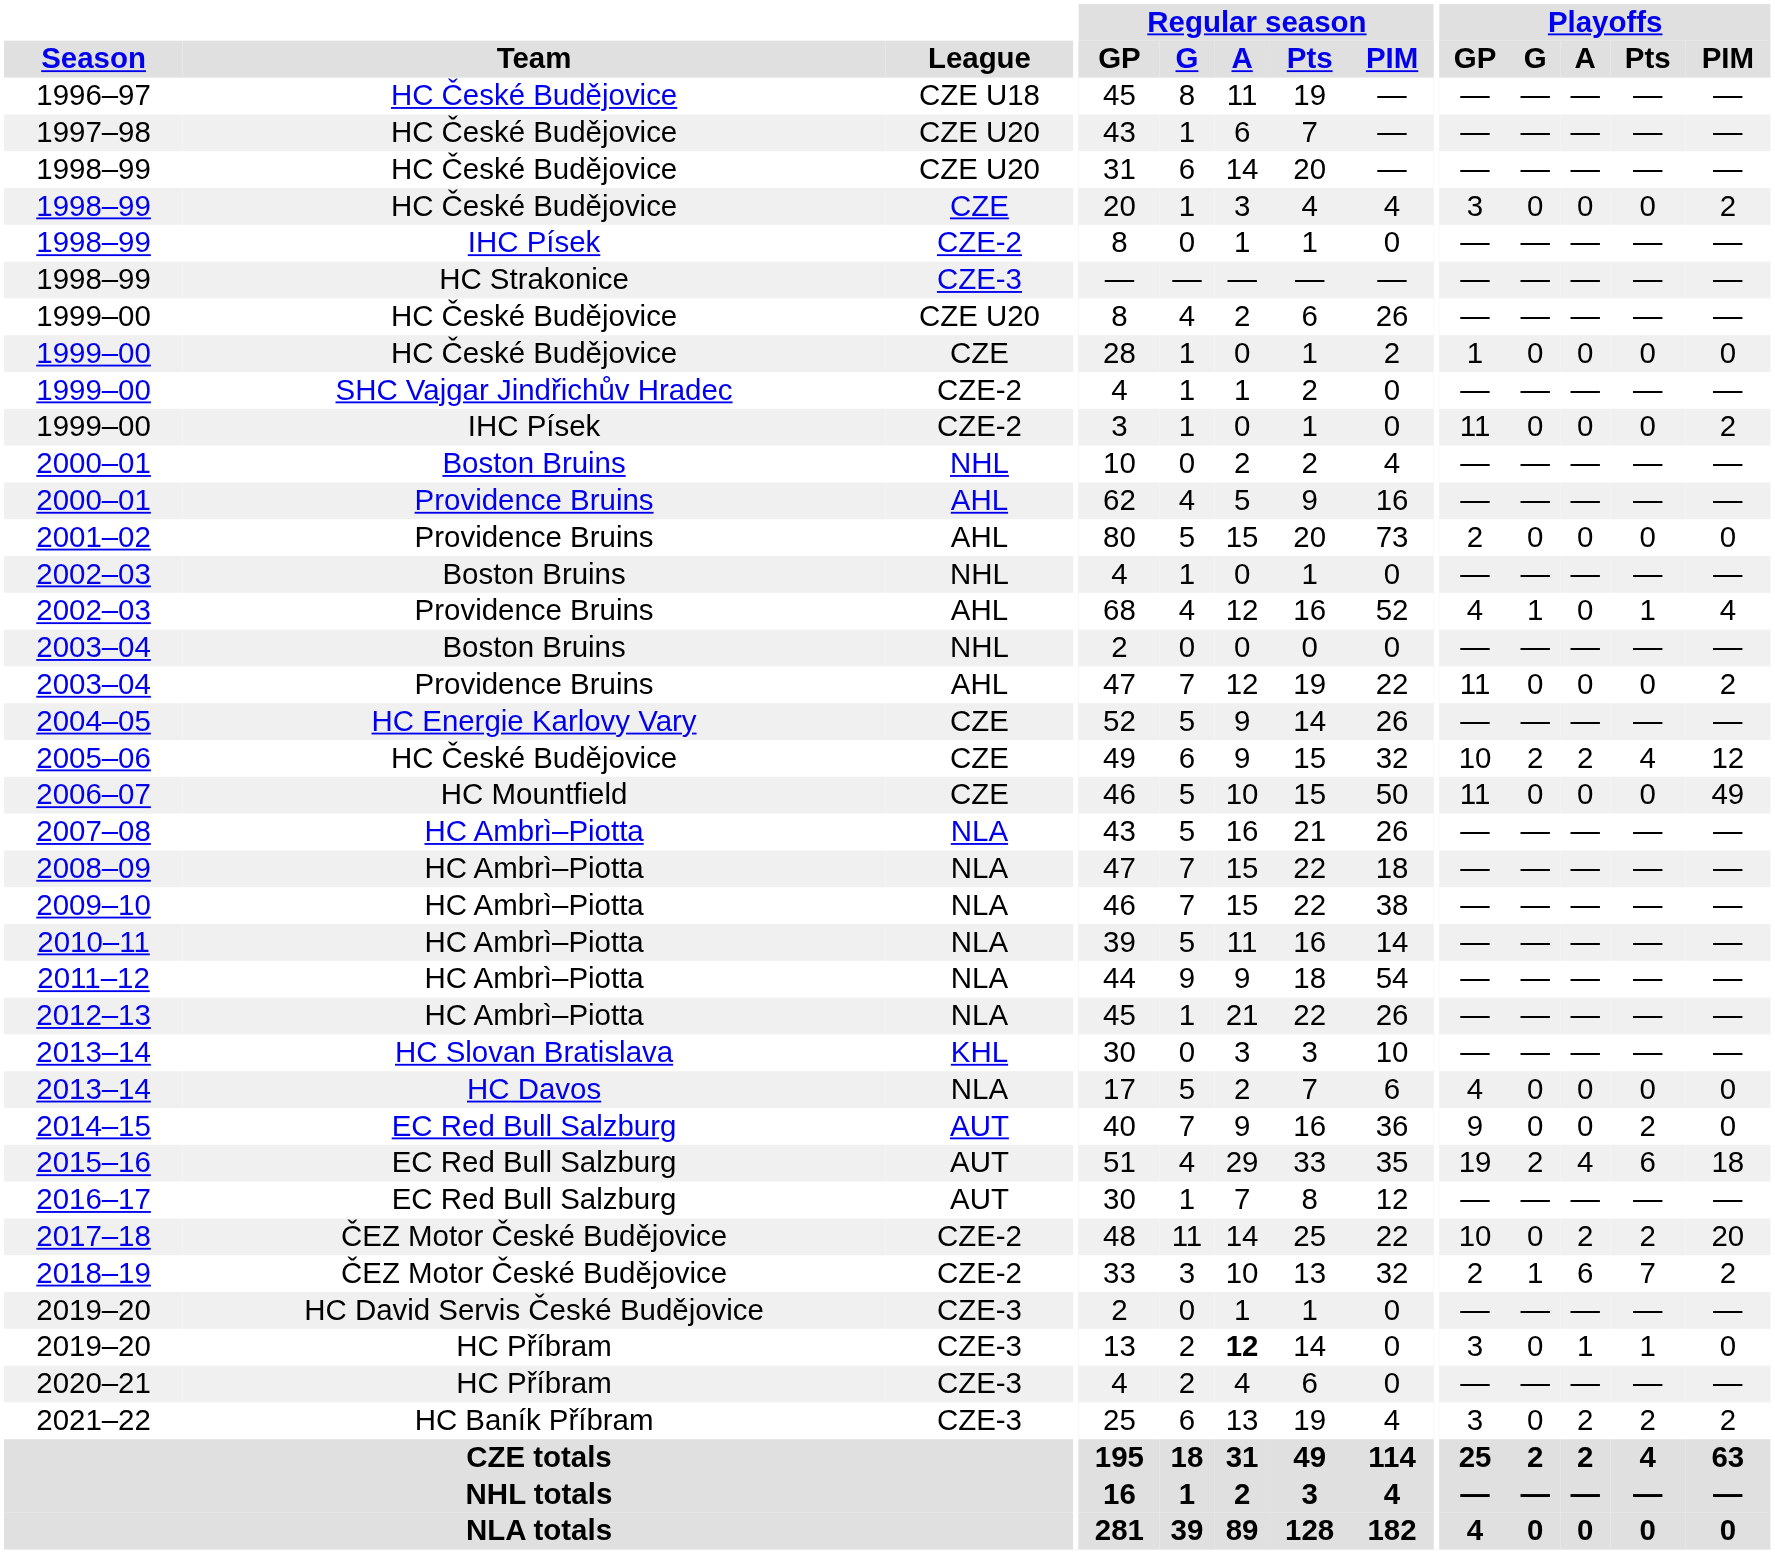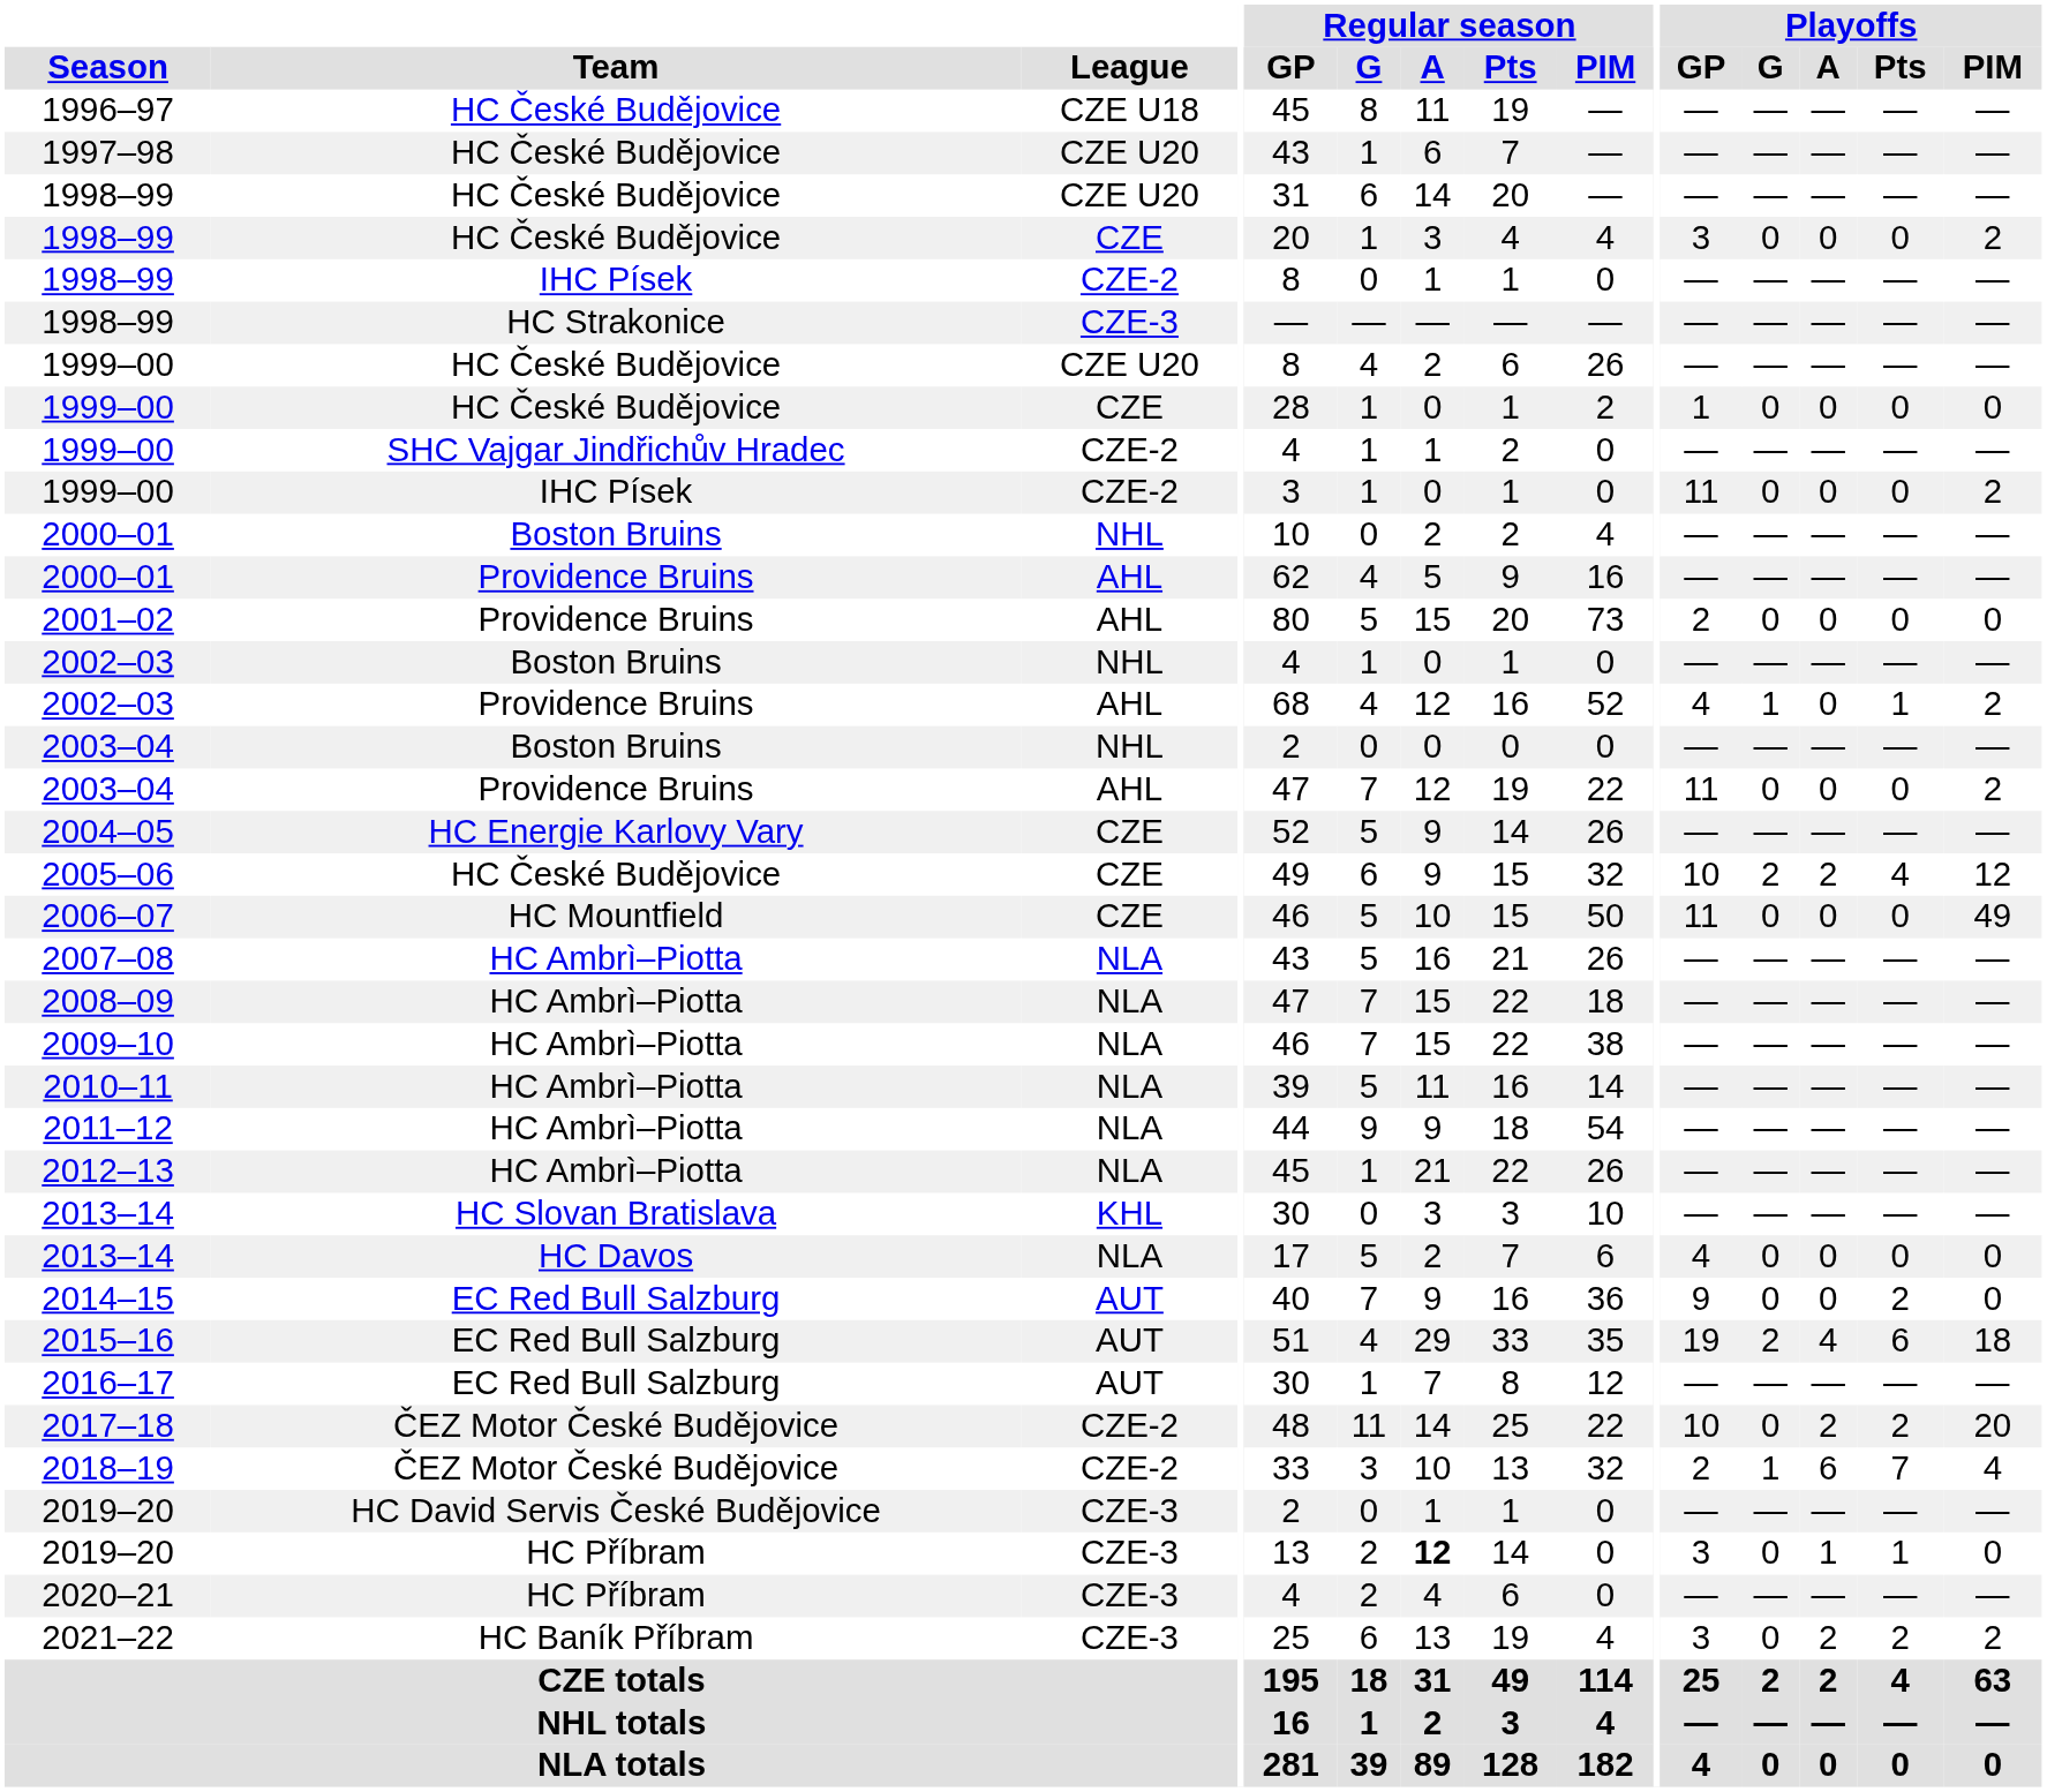2002–03 / Providence Bruins | Playoffs / PIM: 4 -> 2
2018–19 | Playoffs / PIM: 2 -> 4
